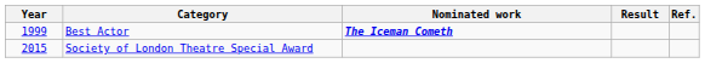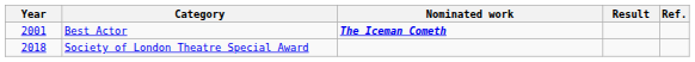Best Actor | Year: 1999 -> 2001
Society of London Theatre Special Award | Year: 2015 -> 2018
